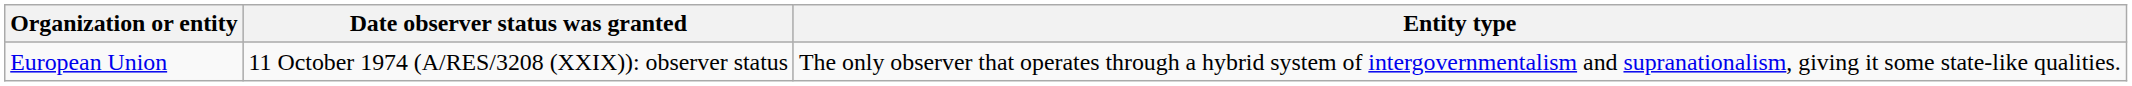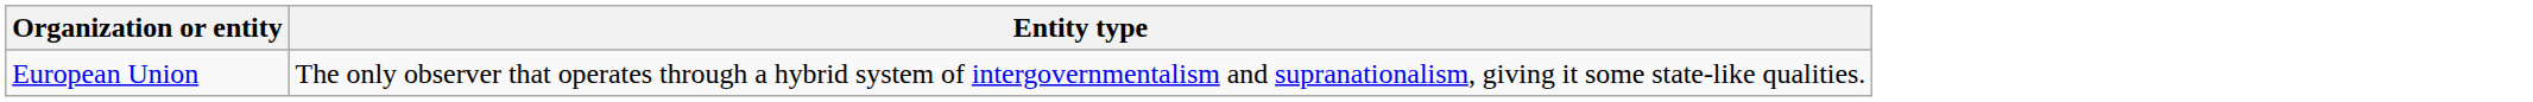- column: Date observer status was granted | 11 October 1974 (A/RES/3208 (XXIX)): observer status
